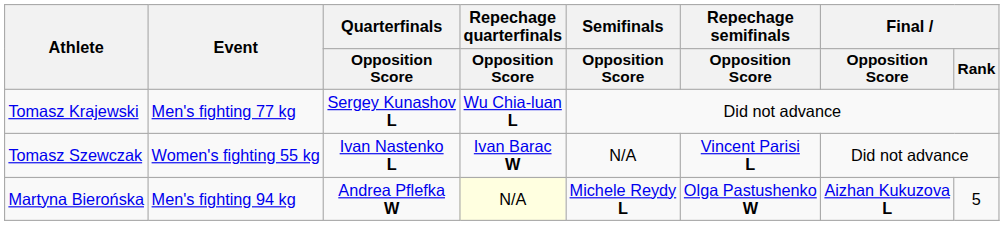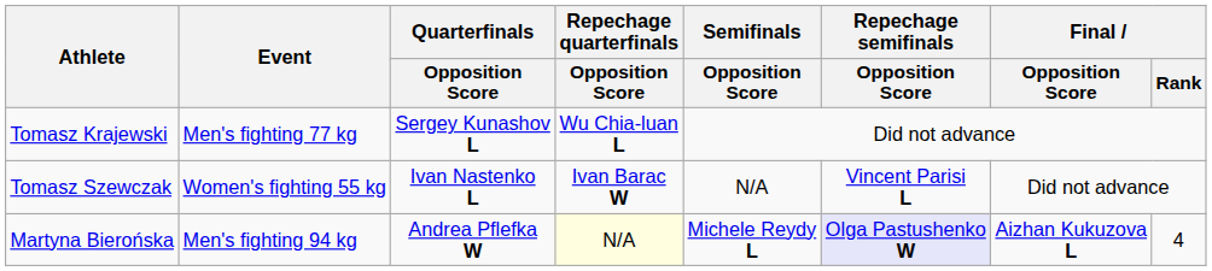Martyna Bierońska | Repechage semifinals / Opposition Score: no background -> lavender background
Martyna Bierońska | Final / Rank: 5 -> 4
